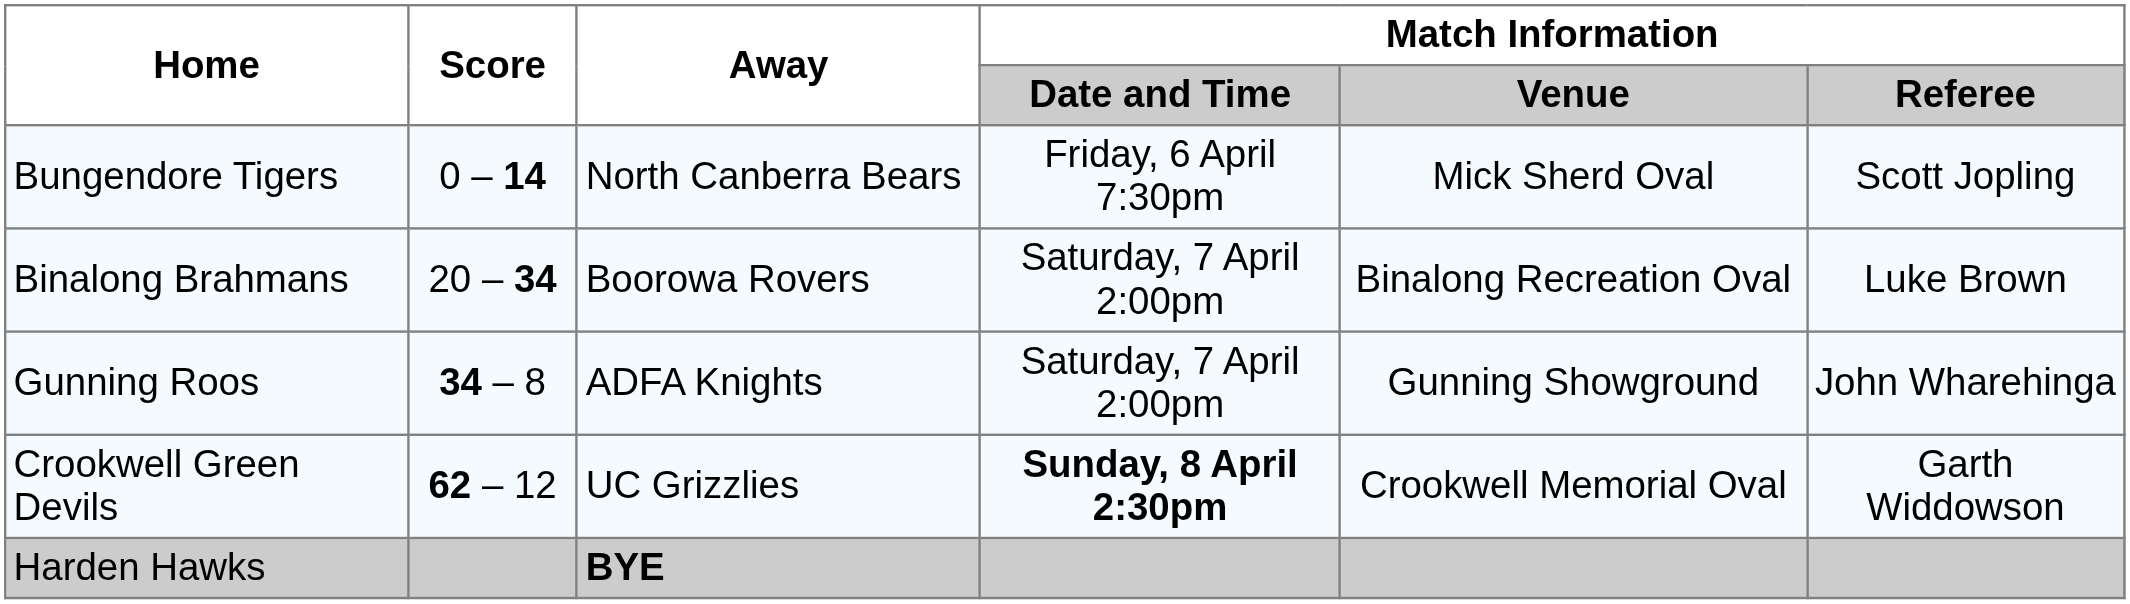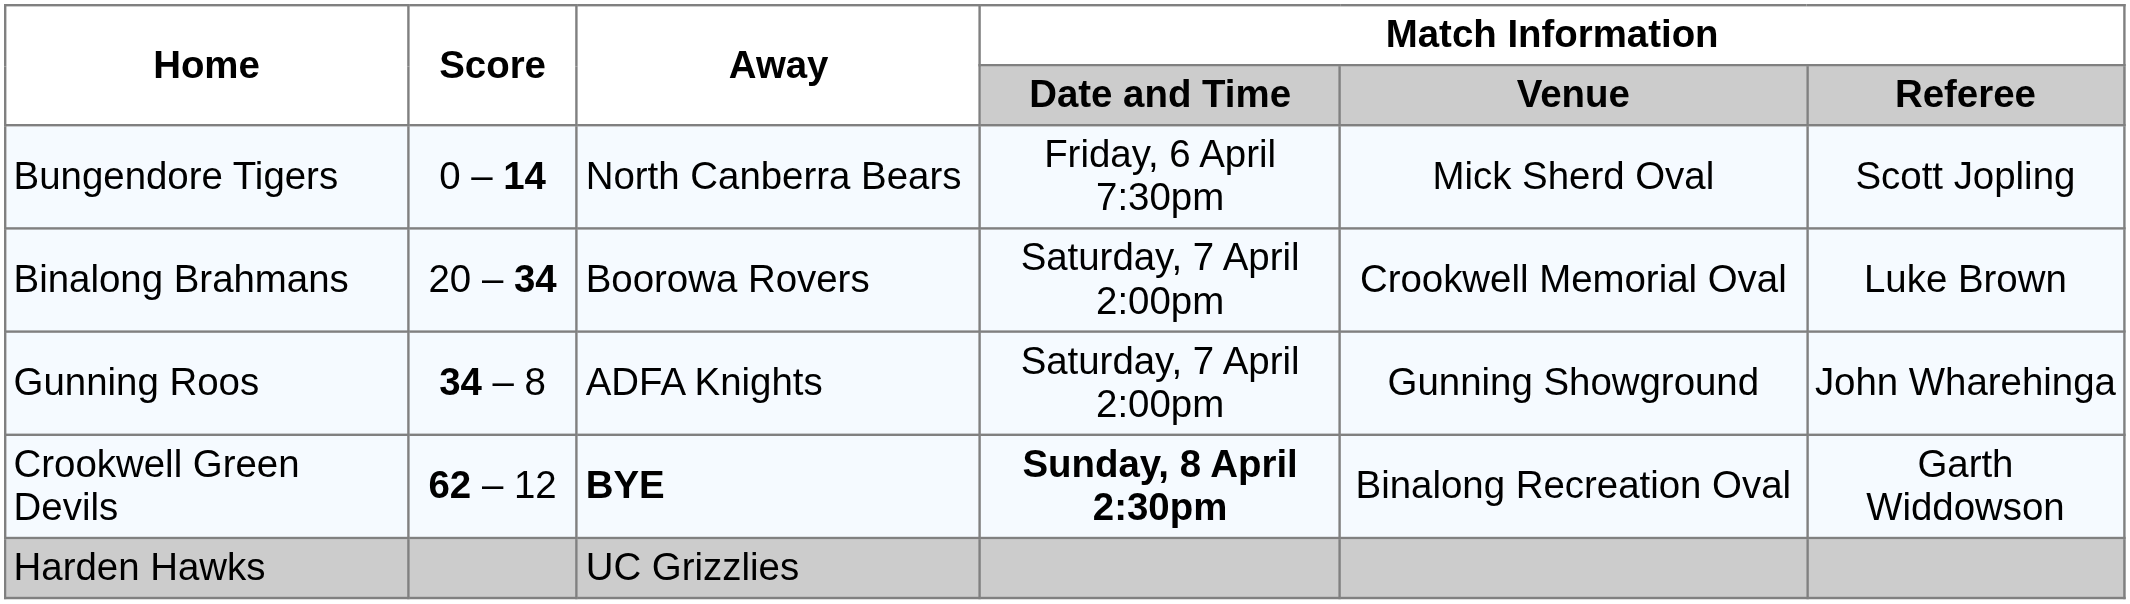Binalong Brahmans | Match Information / Venue: Binalong Recreation Oval -> Crookwell Memorial Oval
Crookwell Green Devils | Away: UC Grizzlies -> BYE
Crookwell Green Devils | Match Information / Venue: Crookwell Memorial Oval -> Binalong Recreation Oval
Harden Hawks | Away: BYE -> UC Grizzlies
